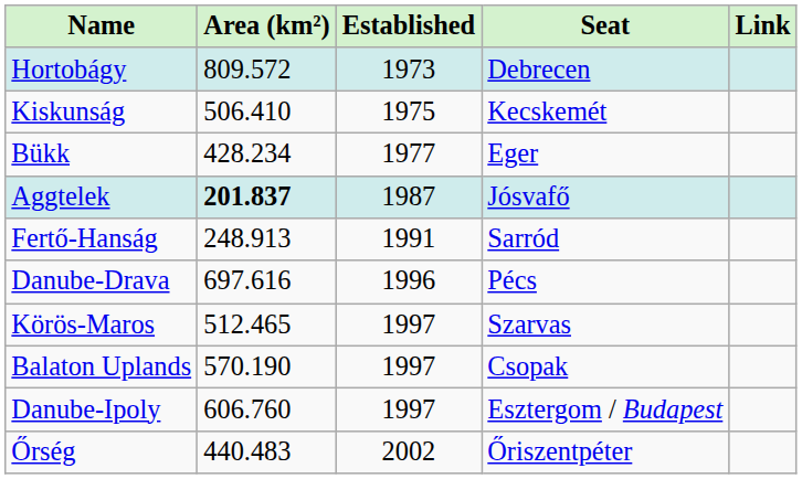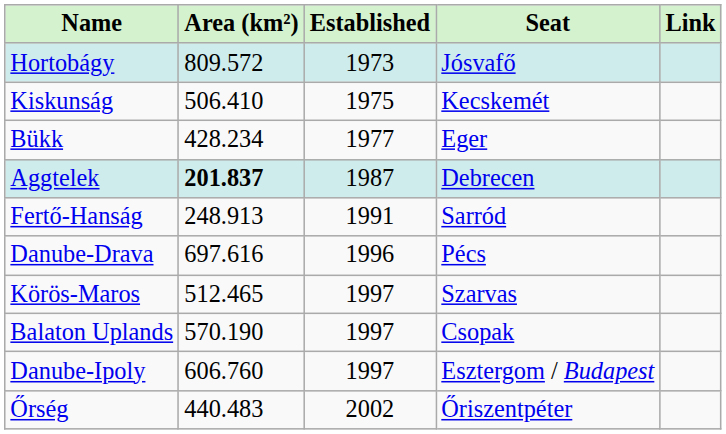Hortobágy | Seat: Debrecen -> Jósvafő
Aggtelek | Seat: Jósvafő -> Debrecen
